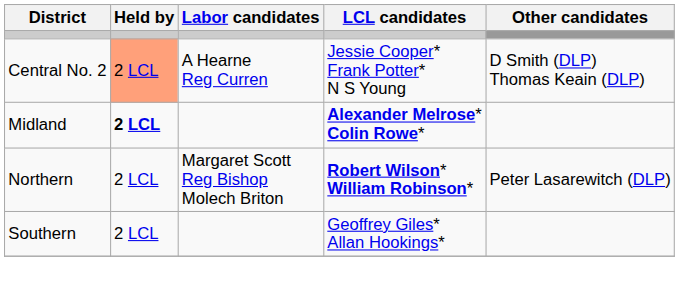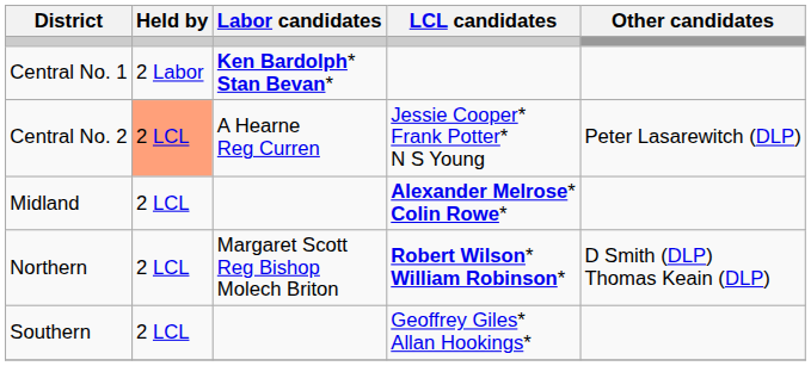+ row: Central No. 1 | 2 Labor | Ken Bardolph* Stan Bevan*
Central No. 2 | Other candidates: D Smith (DLP) Thomas Keain (DLP) -> Peter Lasarewitch (DLP)
Midland | Held by: bold -> normal
Northern | Other candidates: Peter Lasarewitch (DLP) -> D Smith (DLP) Thomas Keain (DLP)
